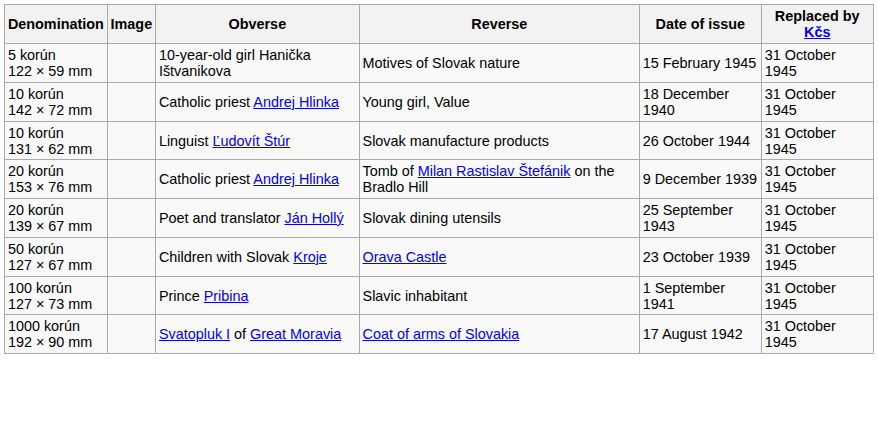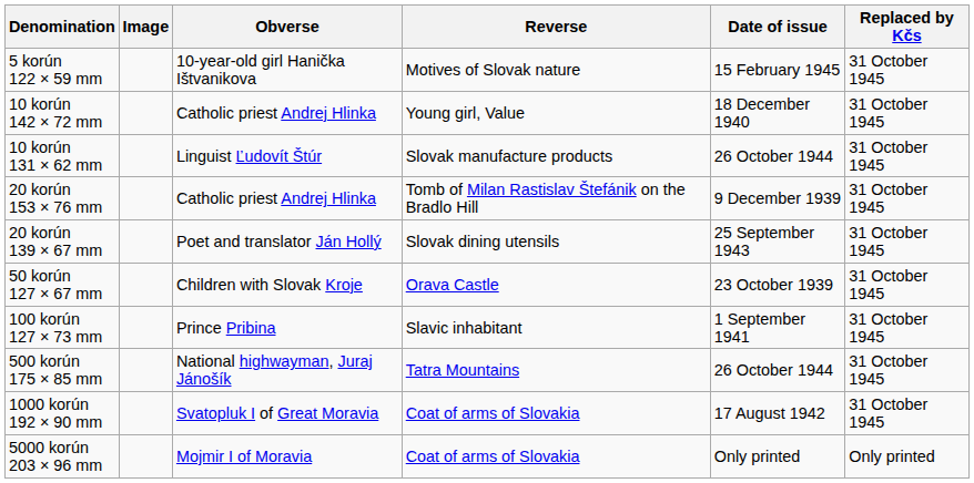+ row: 500 korún 175 × 85 mm | National highwayman, Juraj Jánošík | Tatra Mountains | 26 October 1944 | 31 October 1945
+ row: 5000 korún 203 × 96 mm | Mojmir I of Moravia | Coat of arms of Slovakia | Only printed | Only printed
